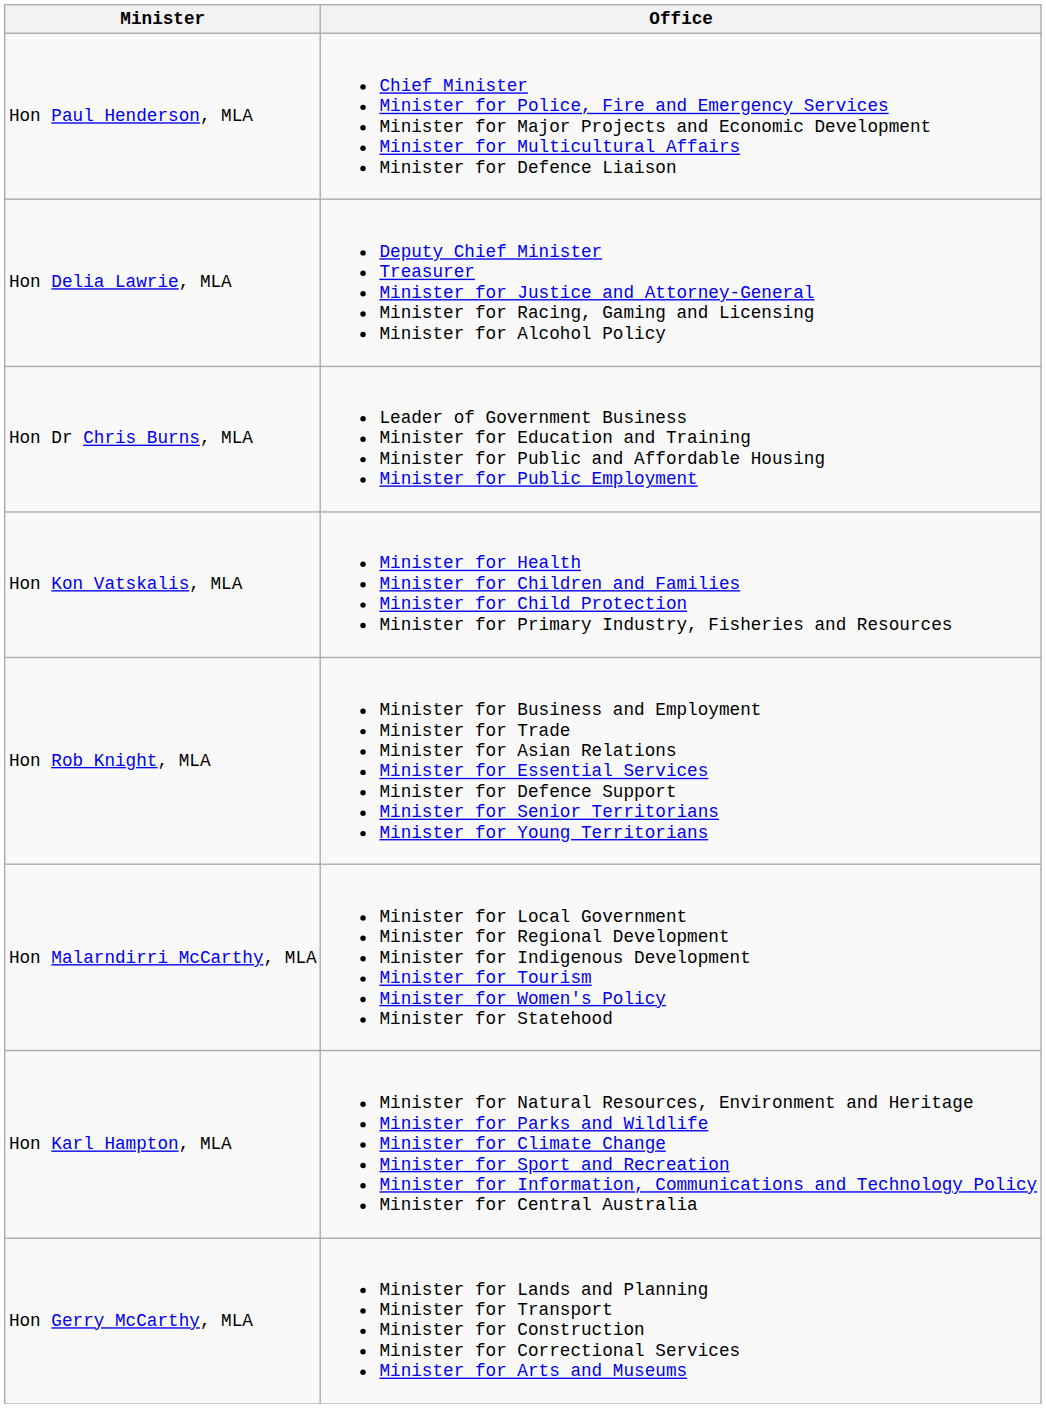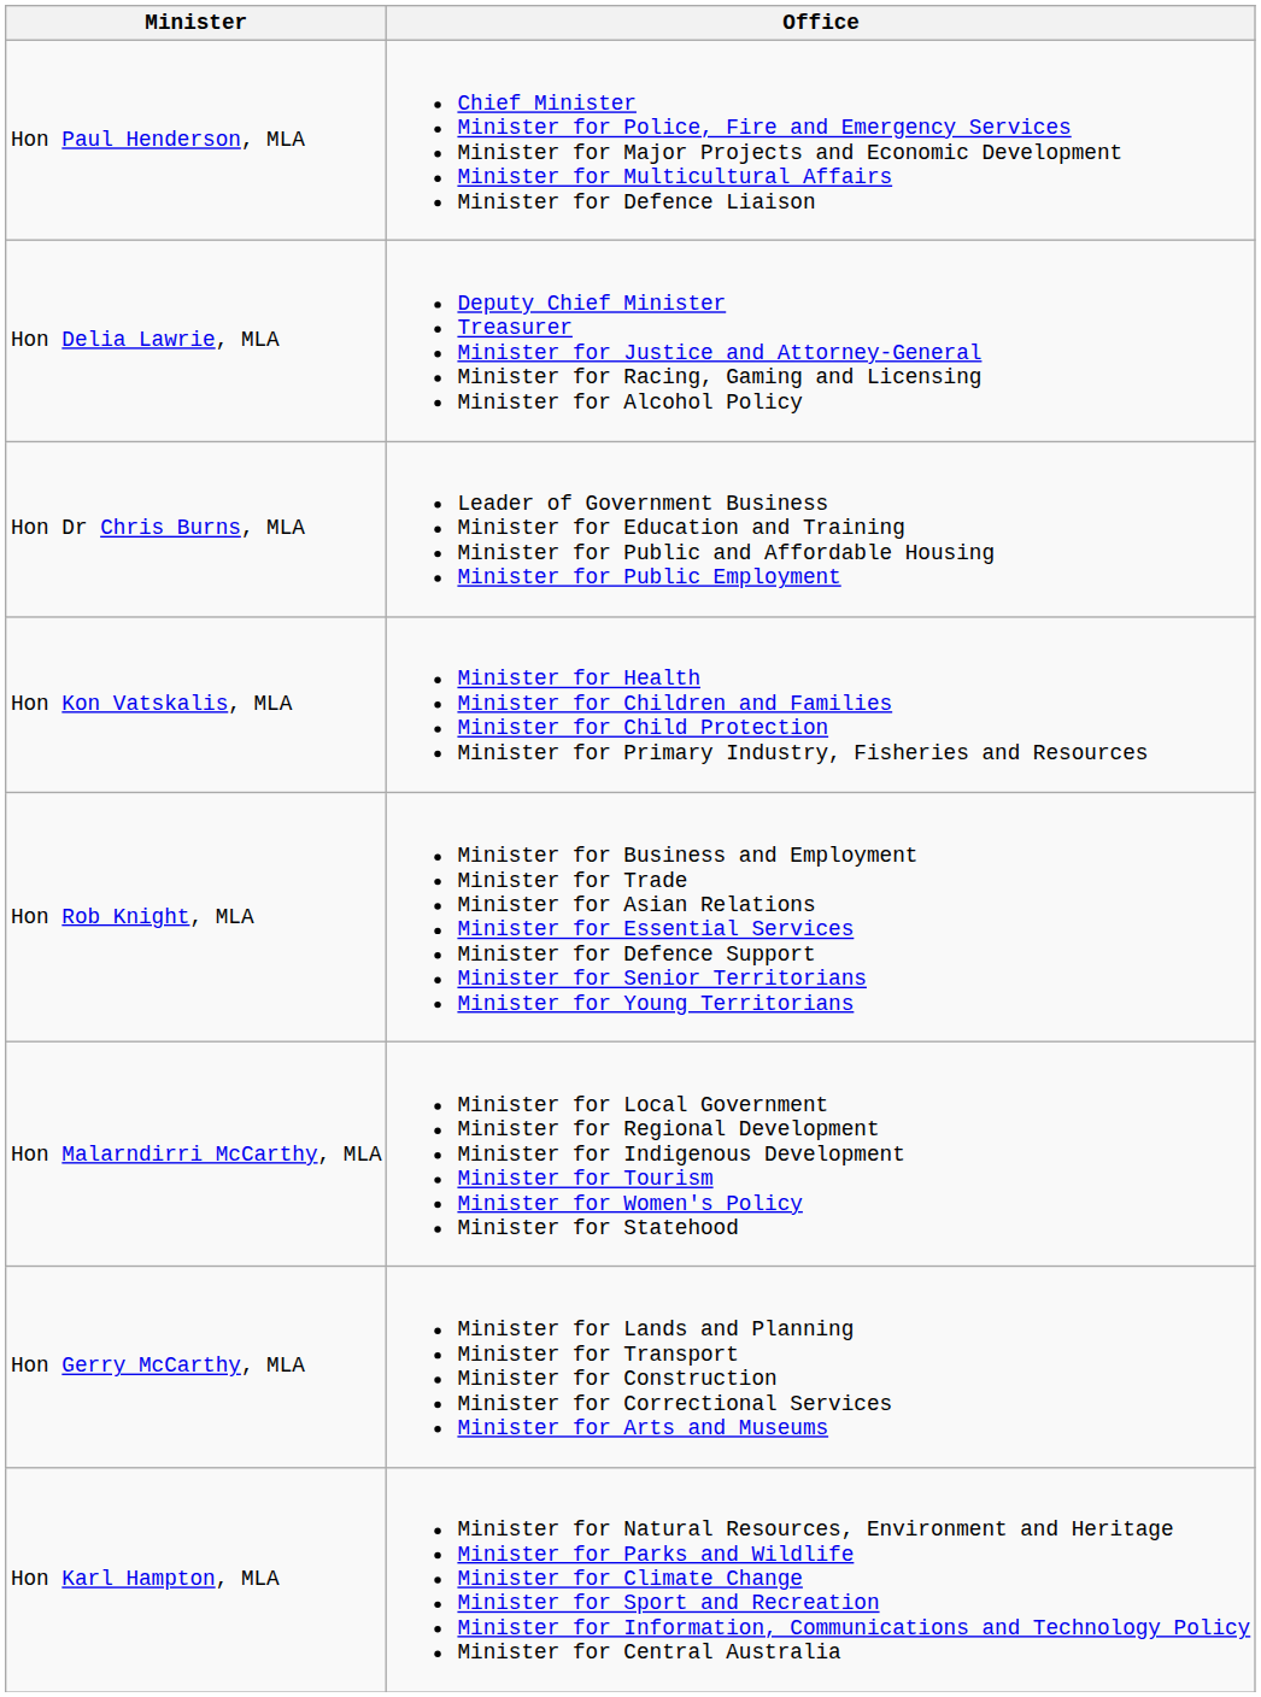rows swapped: Hon Karl Hampton, MLA <-> Hon Gerry McCarthy, MLA
